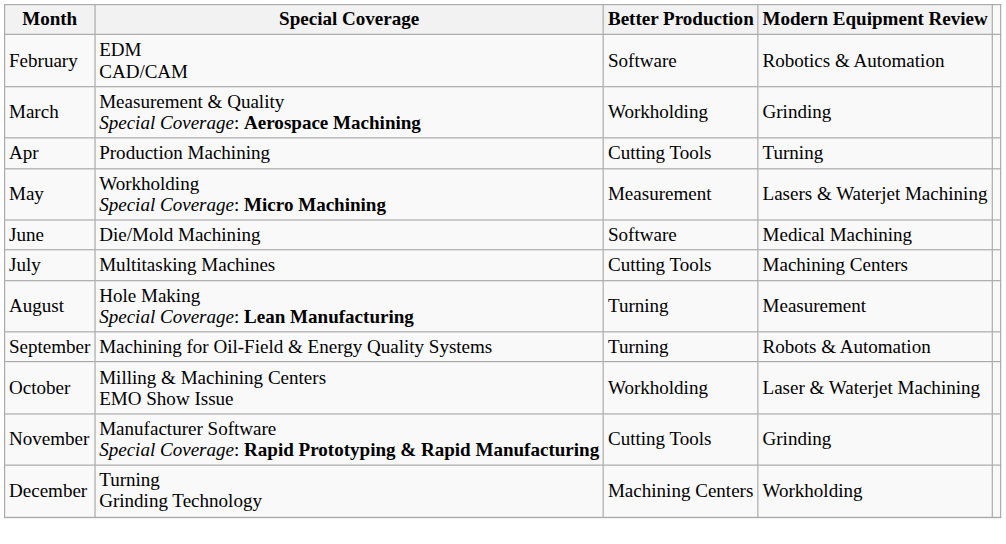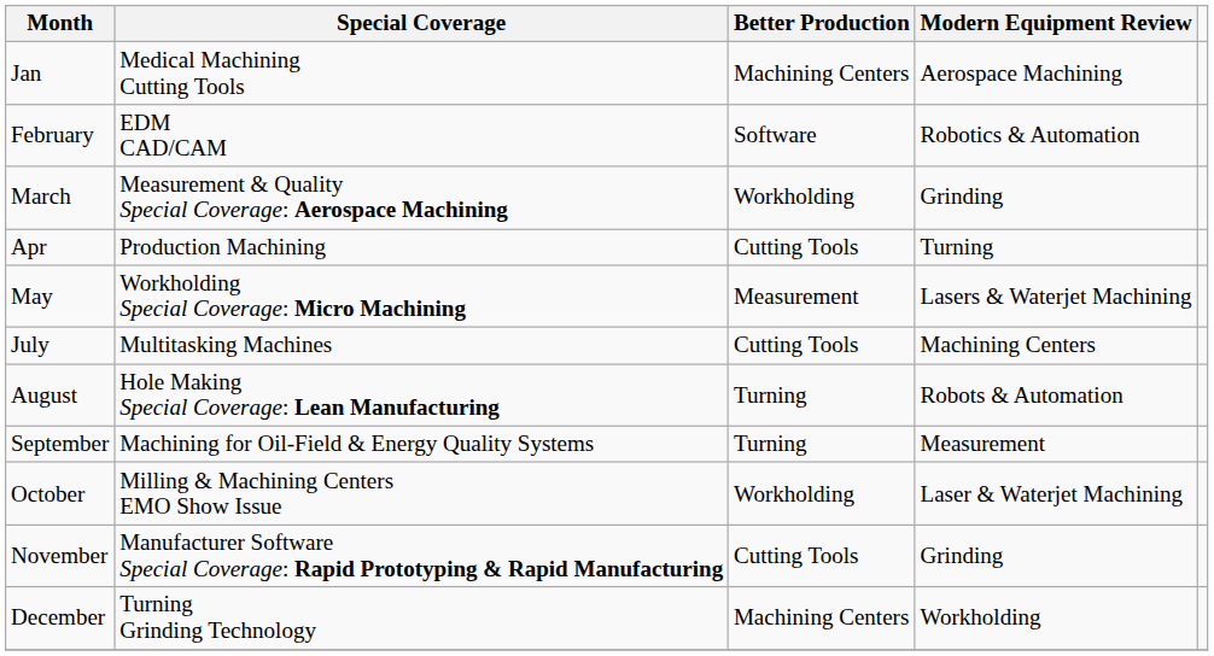+ row: Jan | Medical Machining Cutting Tools | Machining Centers | Aerospace Machining
- row: June | Die/Mold Machining | Software | Medical Machining
August | Modern Equipment Review: Measurement -> Robots & Automation
September | Modern Equipment Review: Robots & Automation -> Measurement
